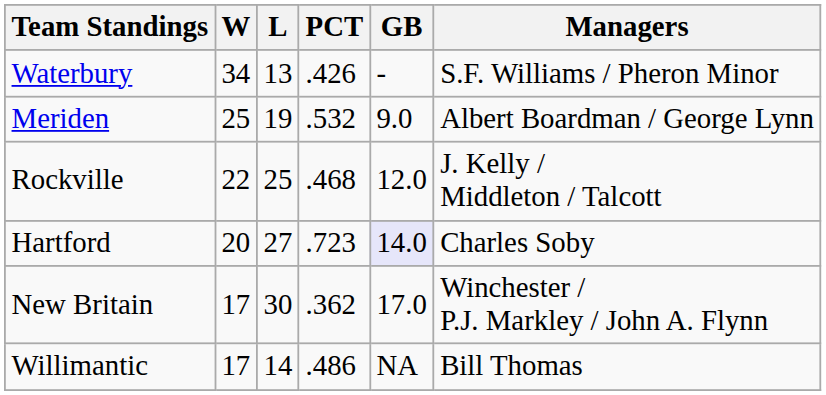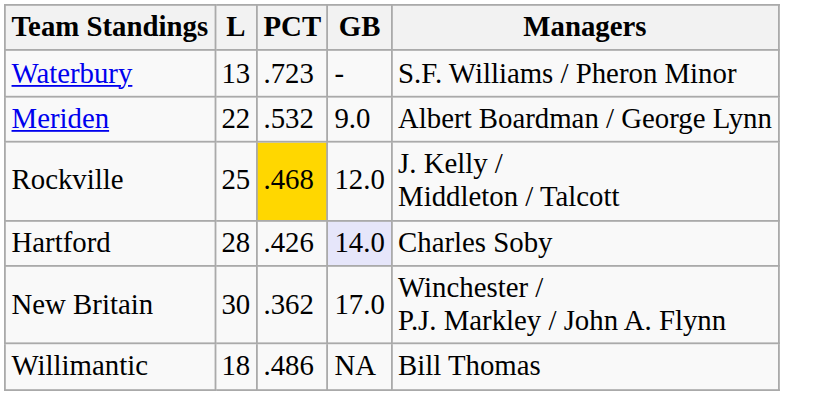- column: W | 34 | 25 | 22 | 20 | 17 | 17
Waterbury | PCT: .426 -> .723
Meriden | L: 19 -> 22
Rockville | PCT: no background -> gold background
Hartford | L: 27 -> 28
Hartford | PCT: .723 -> .426
Willimantic | L: 14 -> 18
